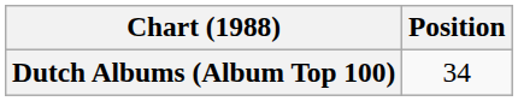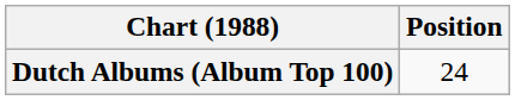Dutch Albums (Album Top 100) | Position: 34 -> 24
